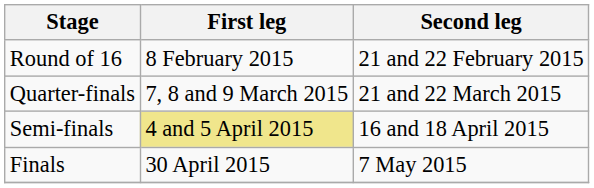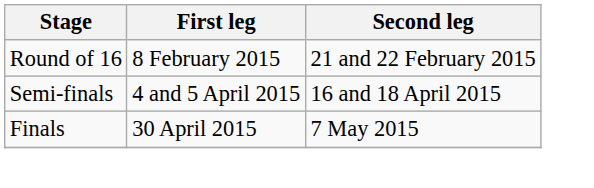- row: Quarter-finals | 7, 8 and 9 March 2015 | 21 and 22 March 2015
Semi-finals | First leg: khaki background -> no background
